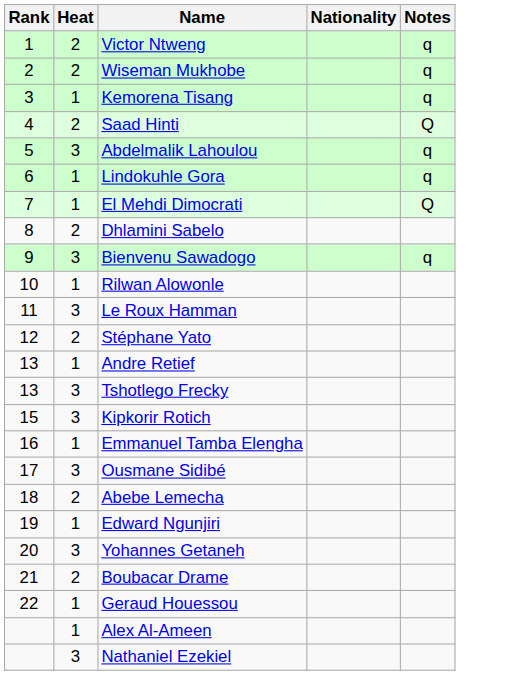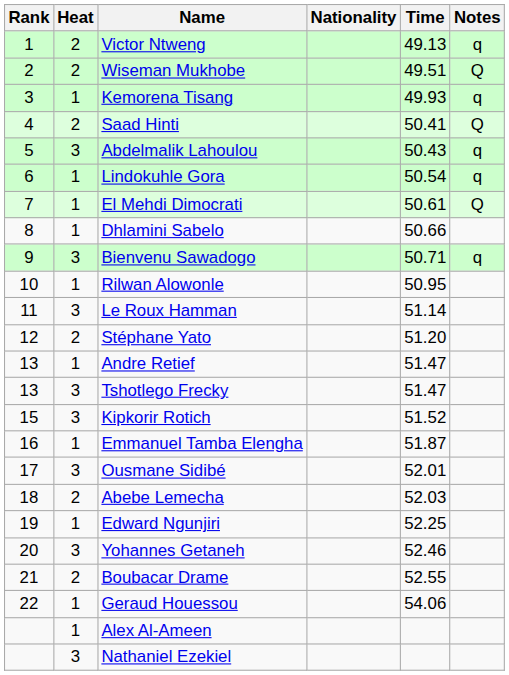+ column: Time | 49.13 | 49.51 | 49.93 | 50.41 | 50.43 | 50.54 | 50.61 | 50.66 | 50.71 | 50.95 | 51.14 | 51.20 | 51.47 | 51.47 | 51.52 | 51.87 | 52.01 | 52.03 | 52.25 | 52.46 | 52.55 | 54.06
Wiseman Mukhobe | Notes: q -> Q
Dhlamini Sabelo | Heat: 2 -> 1
